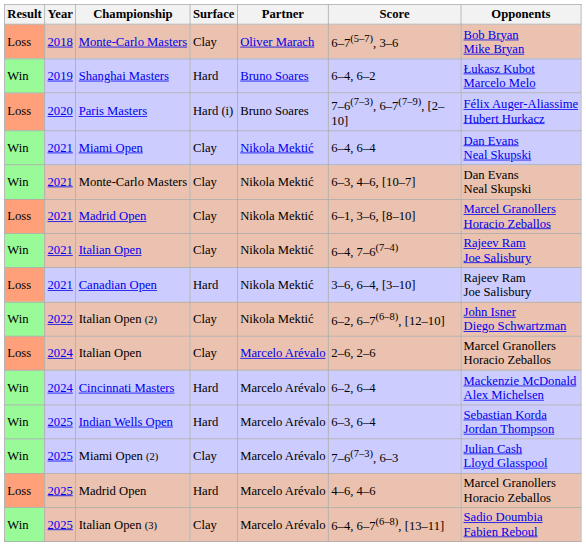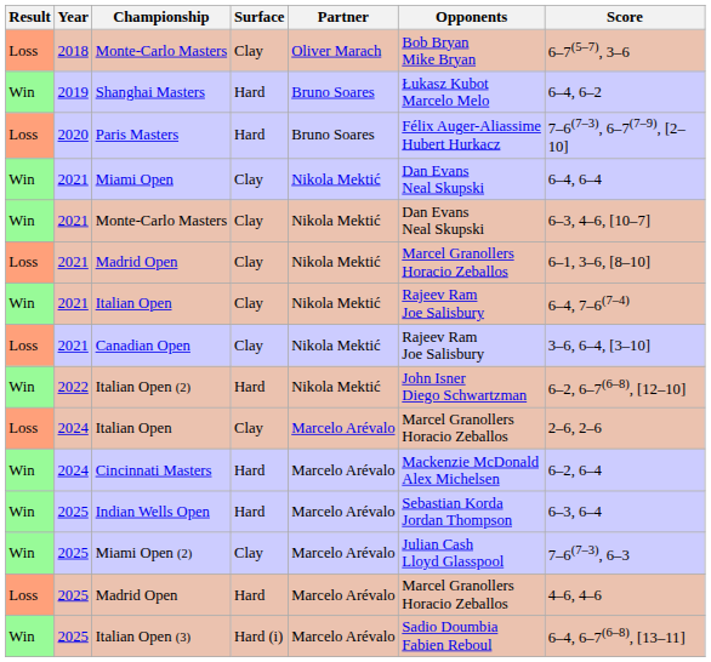columns swapped: Opponents <-> Score
Paris Masters | Surface: Hard (i) -> Hard
Canadian Open | Surface: Hard -> Clay
Italian Open (2) | Surface: Clay -> Hard
Italian Open (3) | Surface: Clay -> Hard (i)
